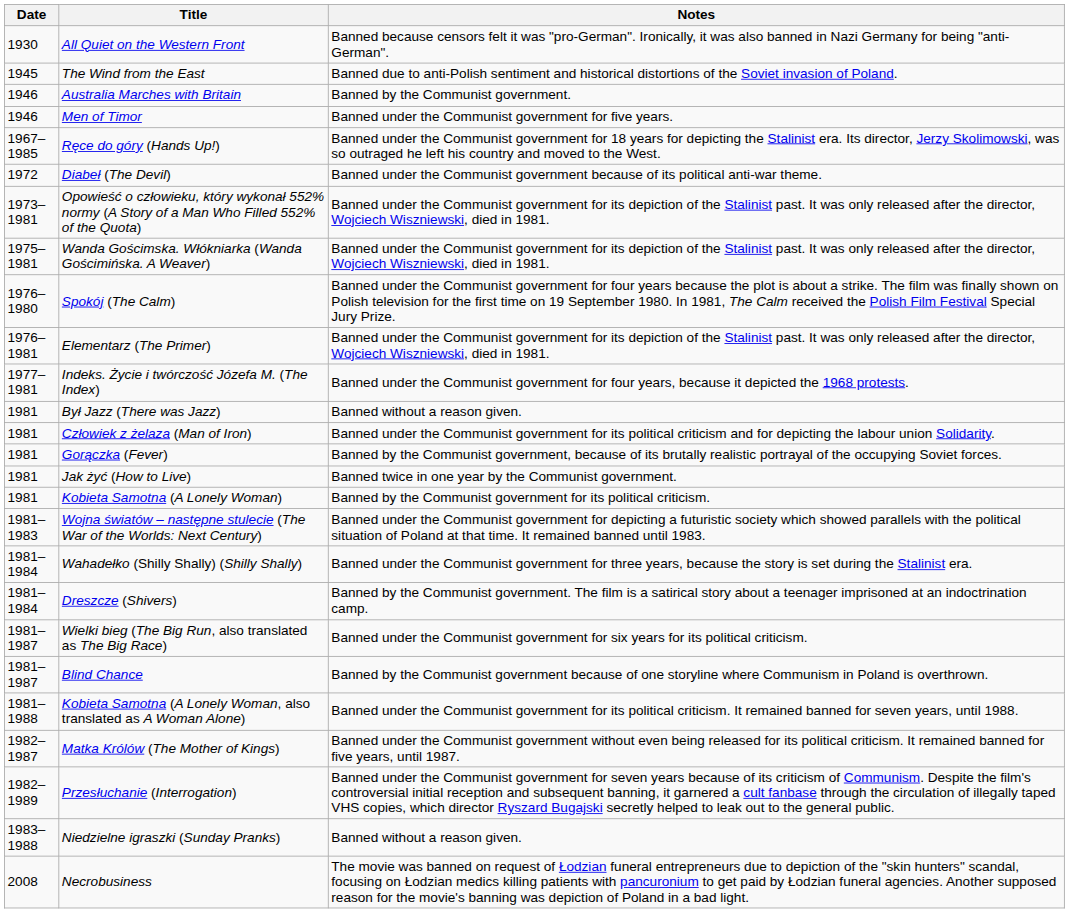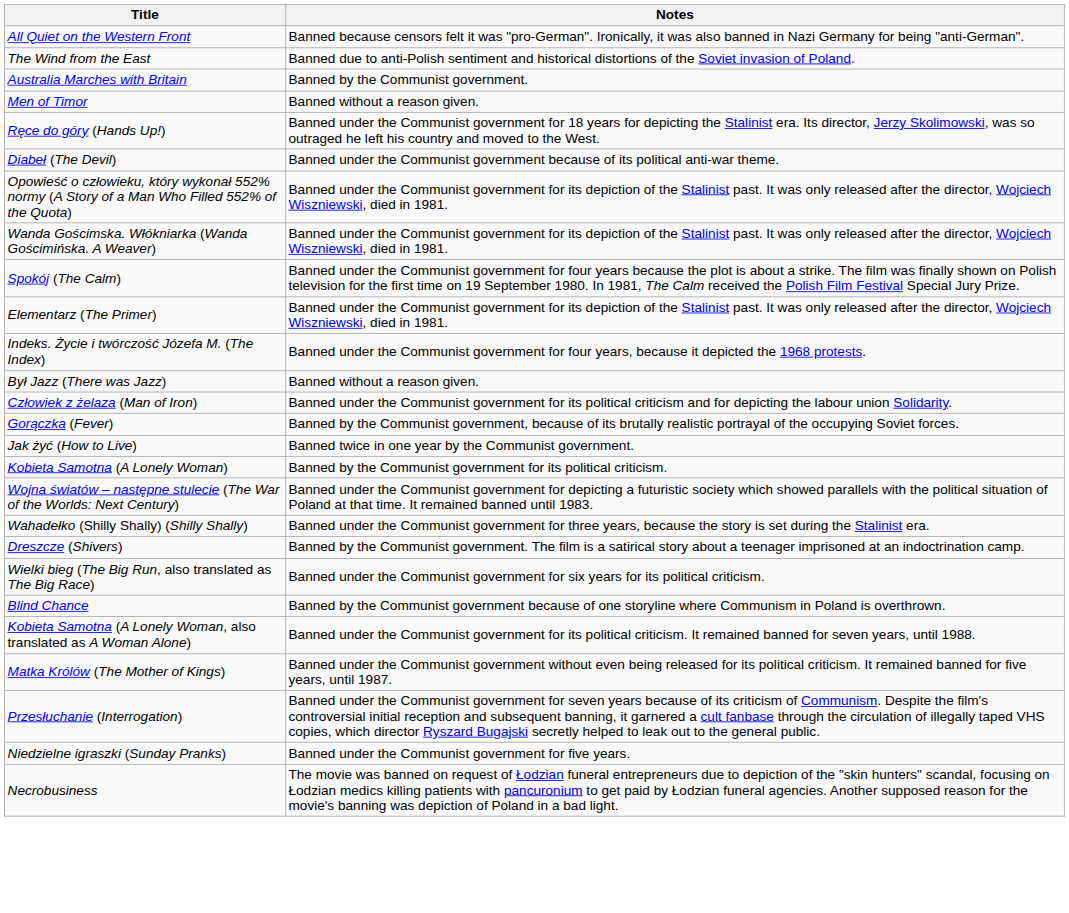- column: Date | 1930 | 1945 | 1946 | 1946 | 1967–1985 | 1972 | 1973–1981 | 1975–1981 | 1976–1980 | 1976–1981 | 1977–1981 | 1981 | 1981 | 1981 | 1981 | 1981 | 1981–1983 | 1981–1984 | 1981–1984 | 1981–1987 | 1981–1987 | 1981–1988 | 1982–1987 | 1982–1989 | 1983–1988 | 2008
Men of Timor | Notes: Banned under the Communist government for five years. -> Banned without a reason given.
Niedzielne igraszki (Sunday Pranks) | Notes: Banned without a reason given. -> Banned under the Communist government for five years.
